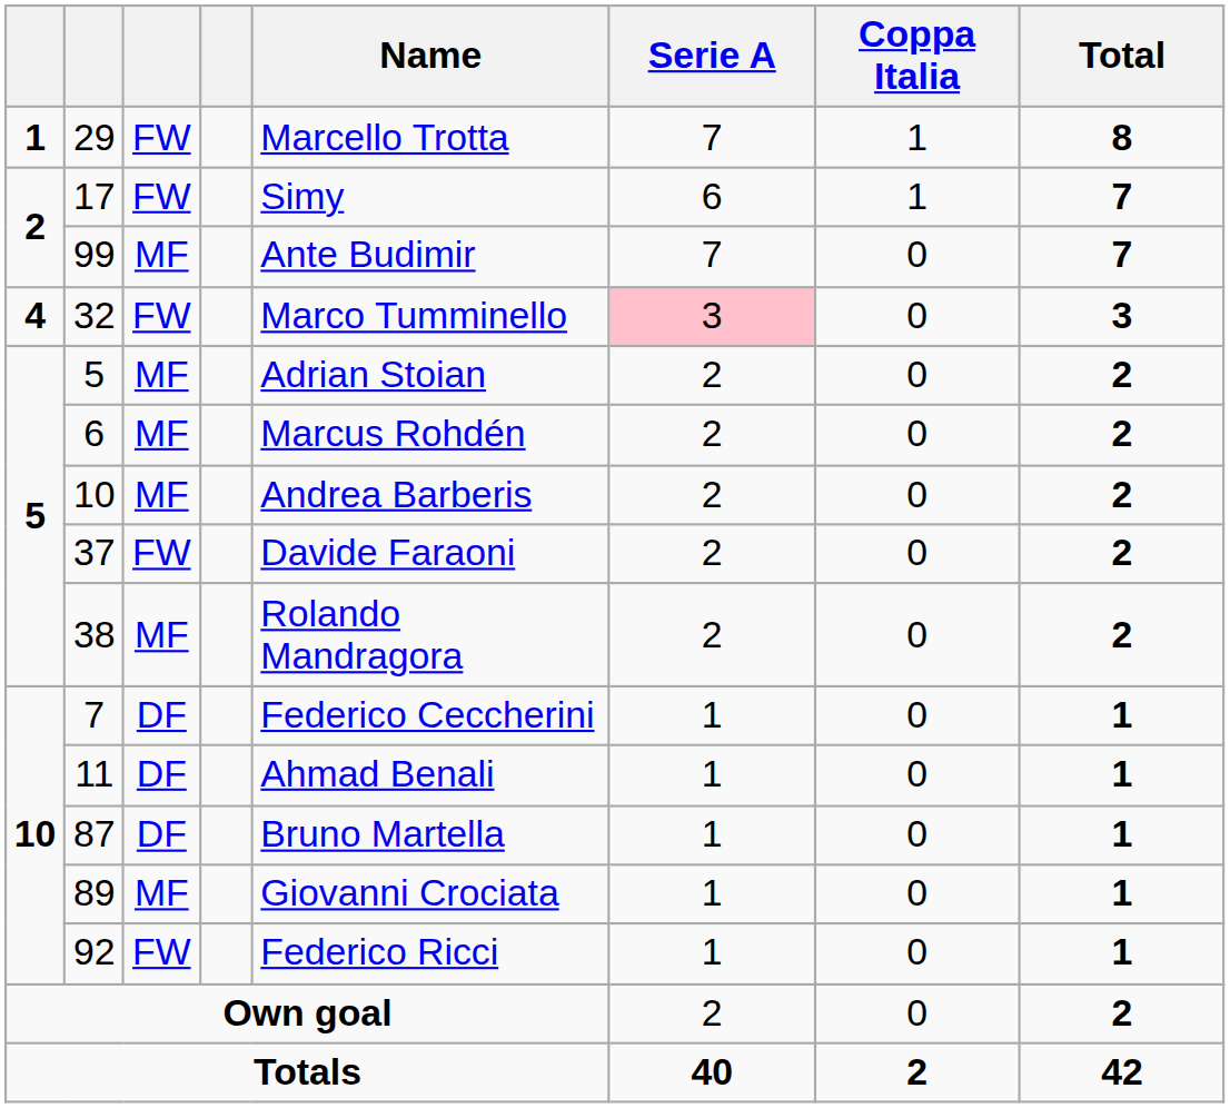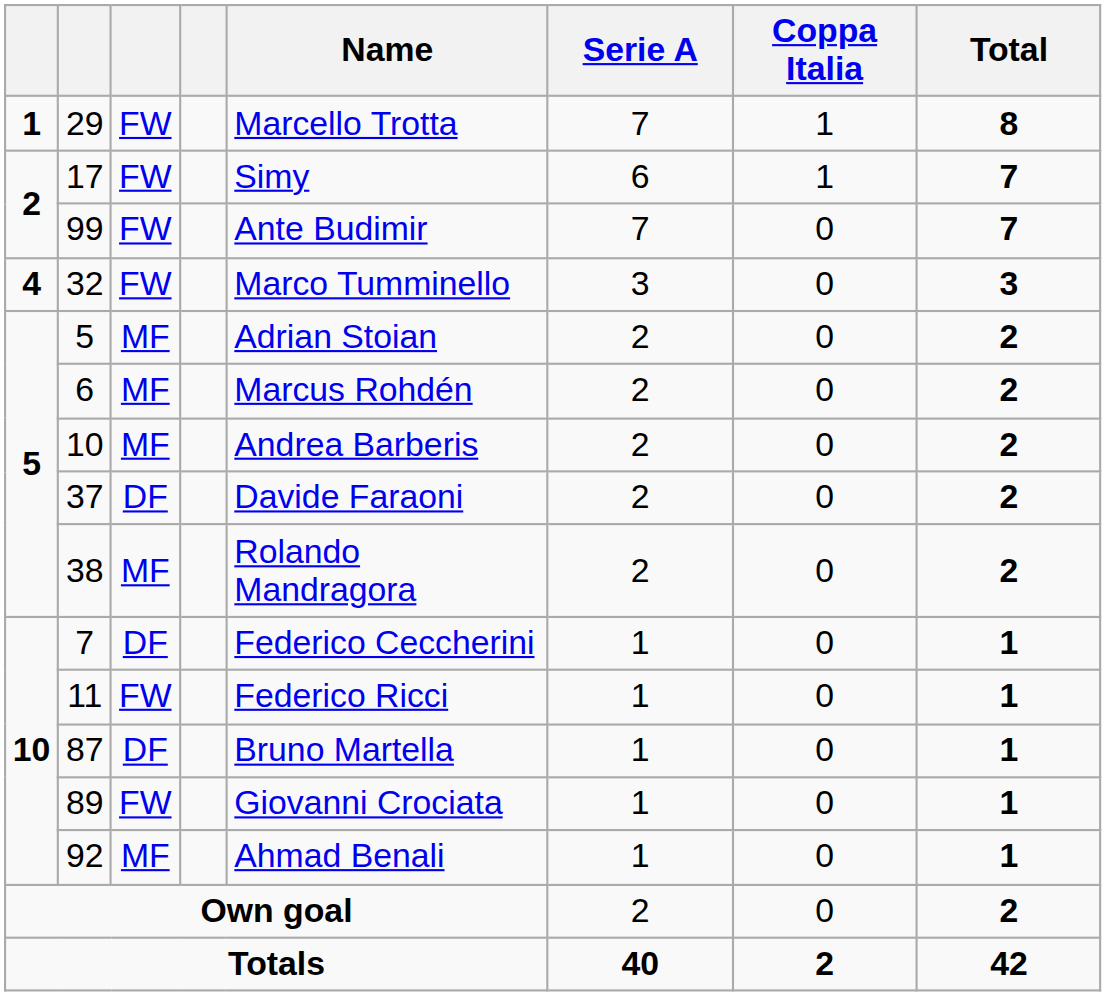99 | column 3: MF -> FW
32 | Serie A: pink background -> no background
37 | column 3: FW -> DF
11 | column 3: DF -> FW
11 | Name: Ahmad Benali -> Federico Ricci
89 | column 3: MF -> FW
92 | column 3: FW -> MF
92 | Name: Federico Ricci -> Ahmad Benali
